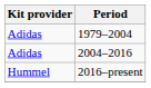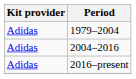2016–present | Kit provider: Hummel -> Adidas
